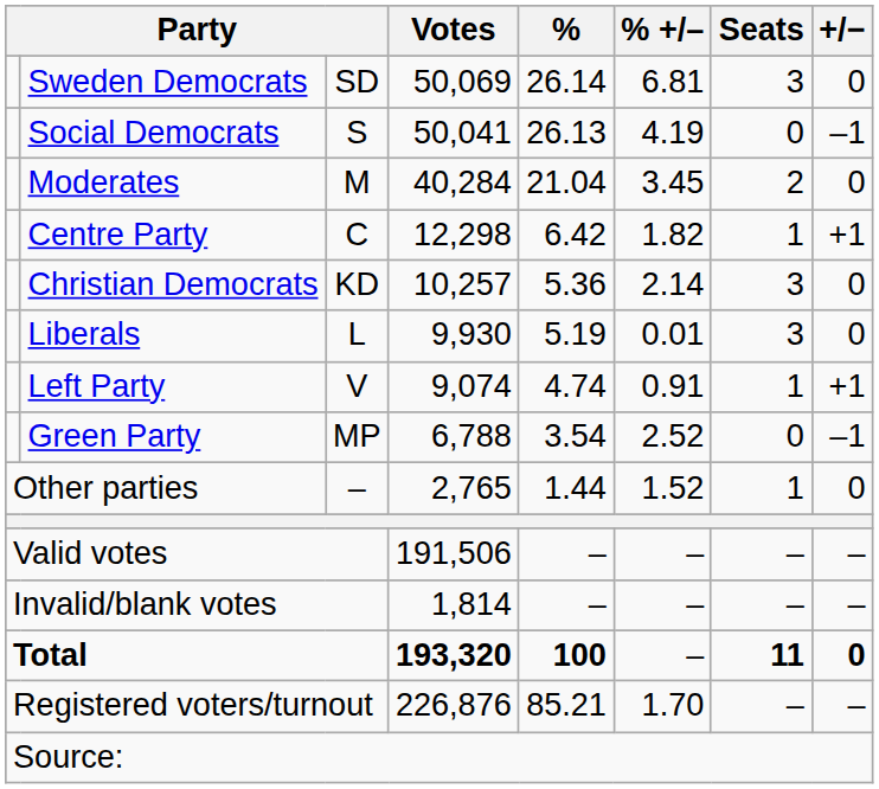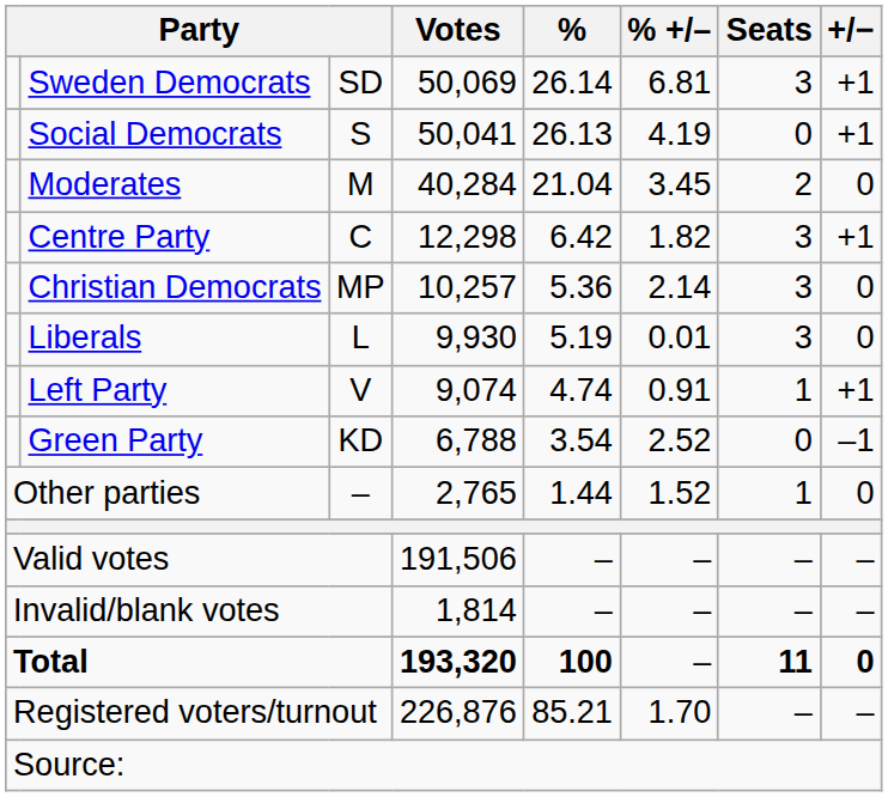Sweden Democrats | +/−: 0 -> +1
Social Democrats | +/−: –1 -> +1
Centre Party | Seats: 1 -> 3
Christian Democrats | column 3: KD -> MP
Green Party | column 3: MP -> KD
